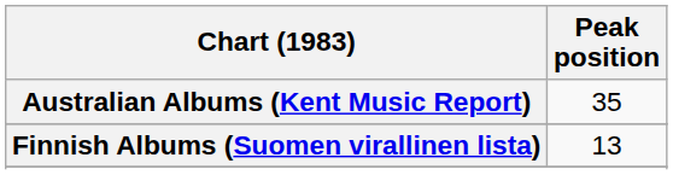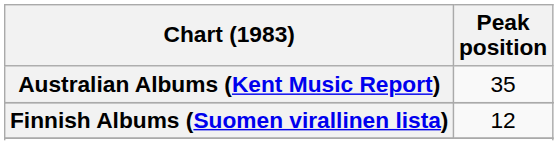Finnish Albums (Suomen virallinen lista) | Peak position: 13 -> 12
